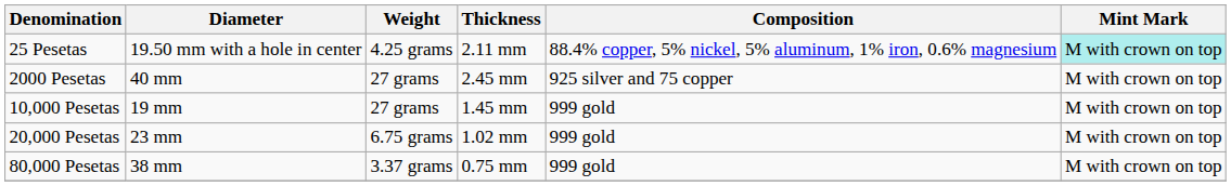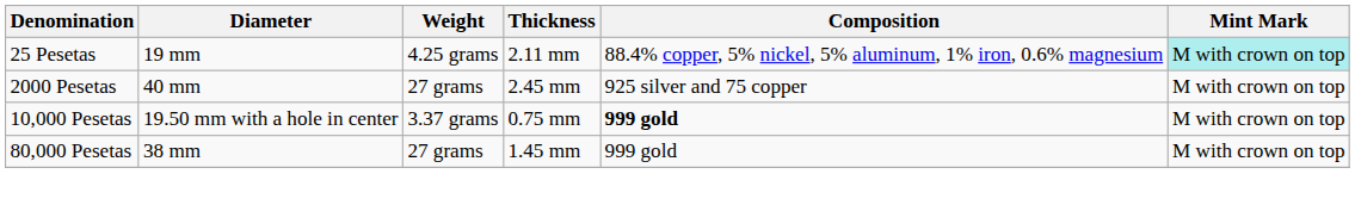25 Pesetas | Diameter: 19.50 mm with a hole in center -> 19 mm
10,000 Pesetas | Diameter: 19 mm -> 19.50 mm with a hole in center
10,000 Pesetas | Weight: 27 grams -> 3.37 grams
10,000 Pesetas | Thickness: 1.45 mm -> 0.75 mm
10,000 Pesetas | Composition: normal -> bold
- row: 20,000 Pesetas | 23 mm | 6.75 grams | 1.02 mm | 999 gold | M with crown on top
80,000 Pesetas | Weight: 3.37 grams -> 27 grams
80,000 Pesetas | Thickness: 0.75 mm -> 1.45 mm
